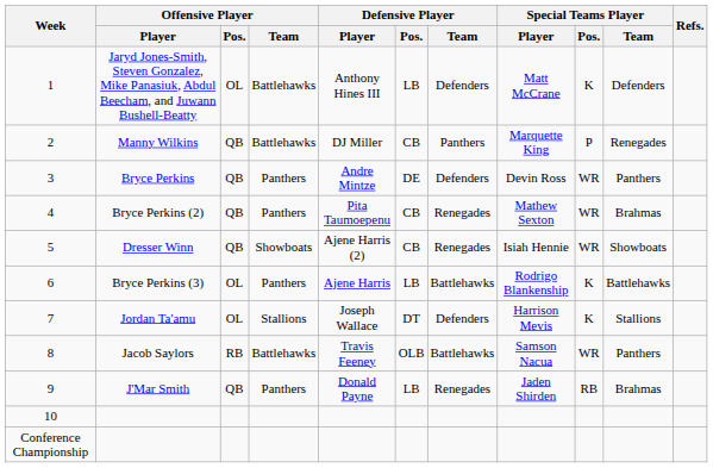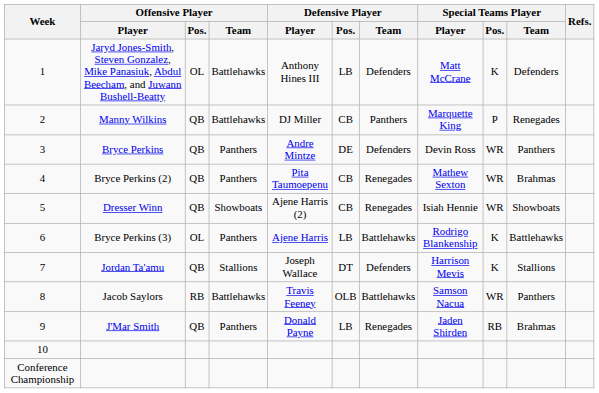Jordan Ta'amu | Offensive Player / Pos.: OL -> QB
